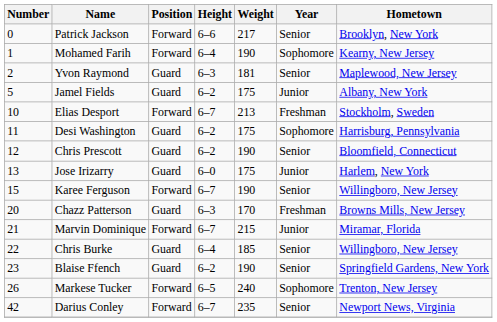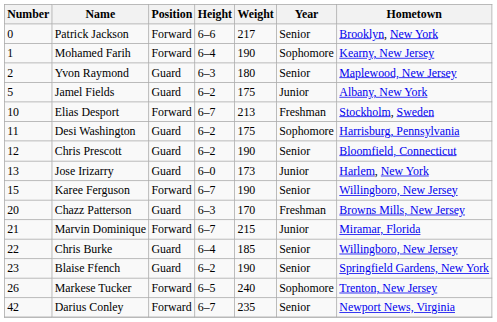Yvon Raymond | Weight: 181 -> 180
Jose Irizarry | Weight: 175 -> 173
